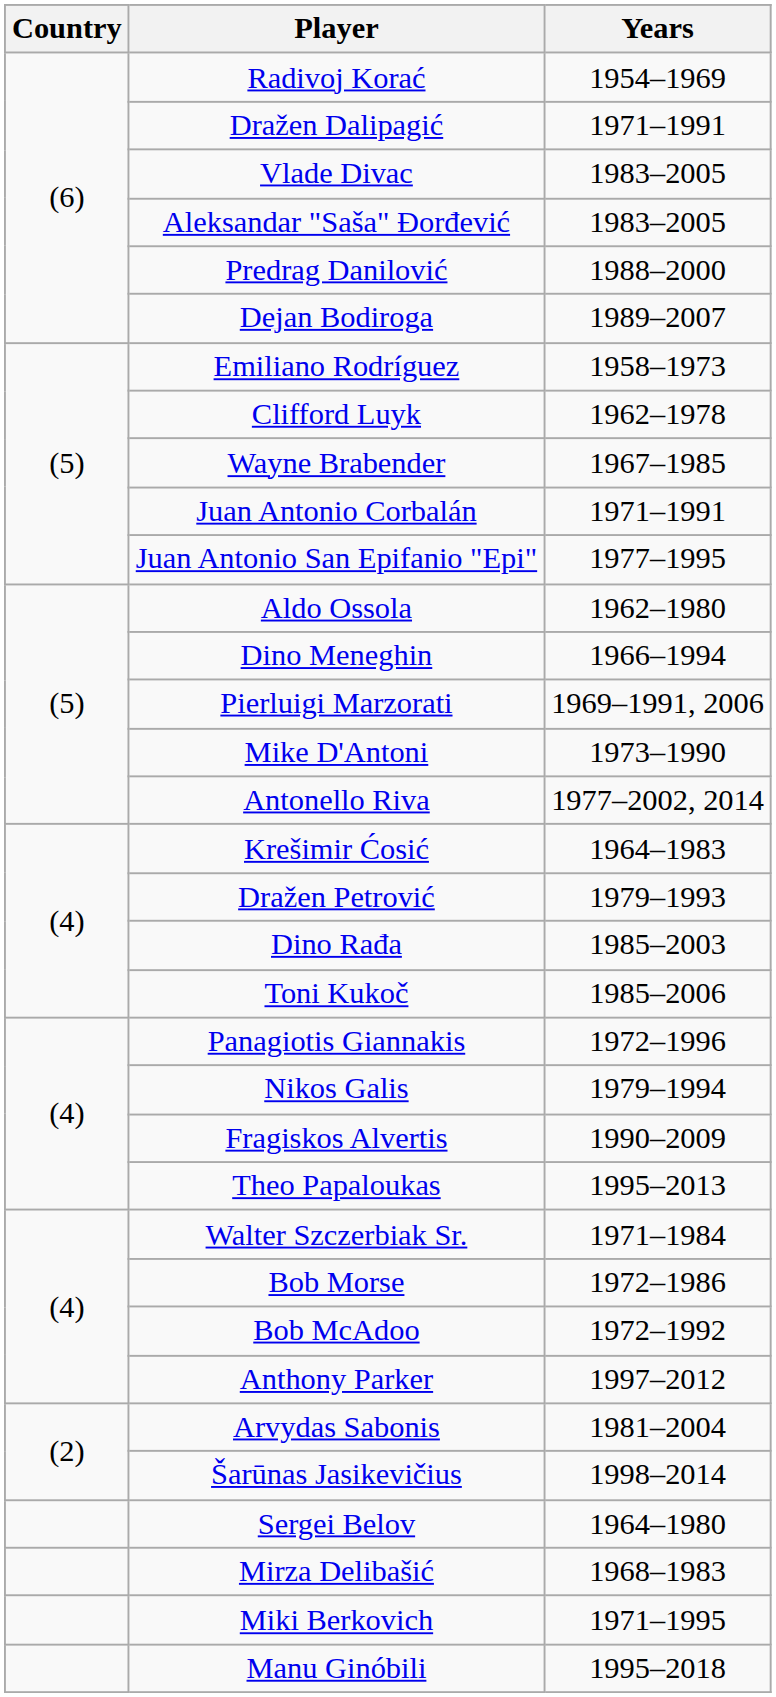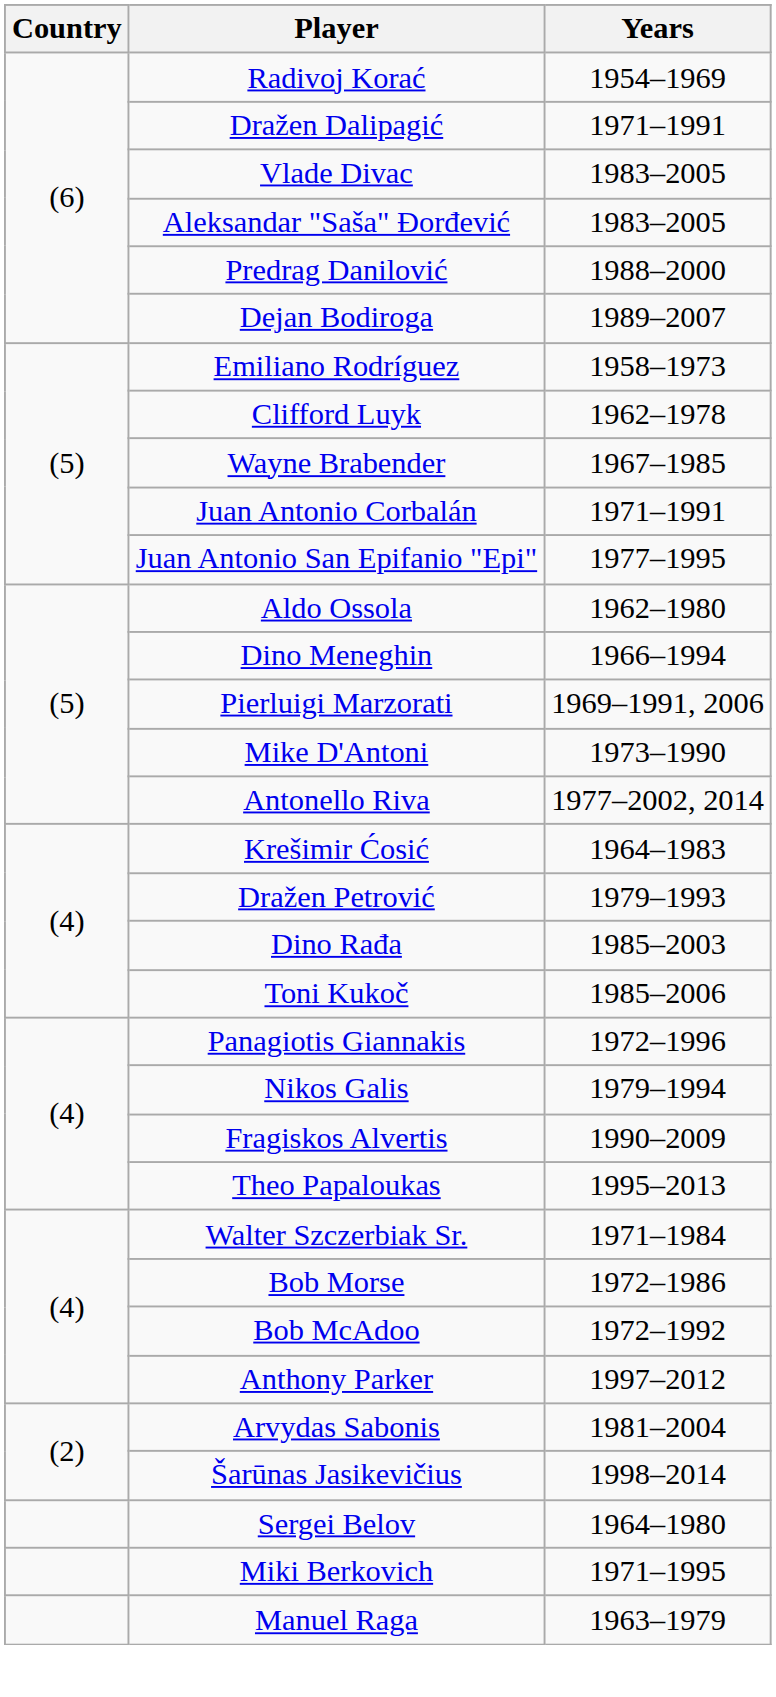- row: Mirza Delibašić | 1968–1983
+ row: Manuel Raga | 1963–1979
- row: Manu Ginóbili | 1995–2018
